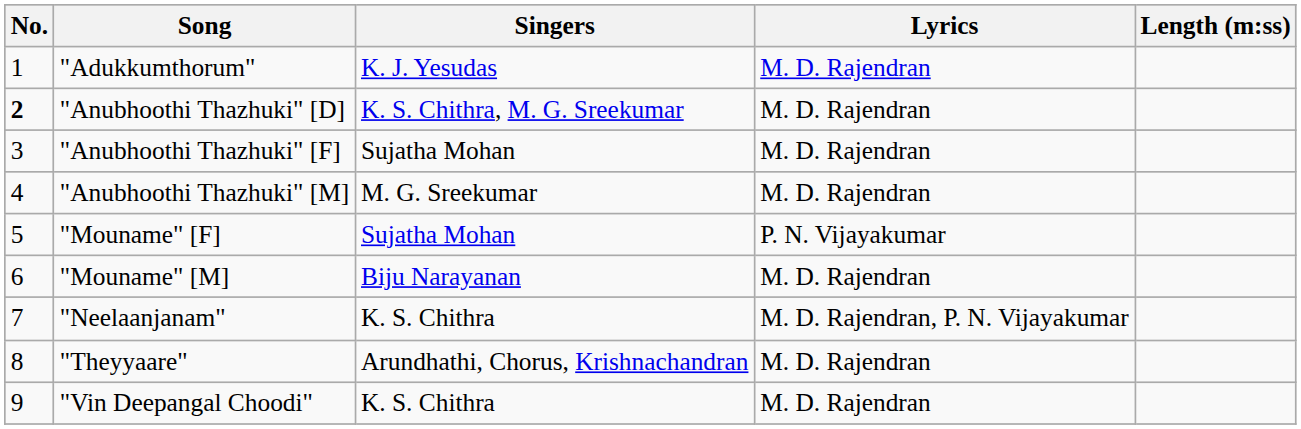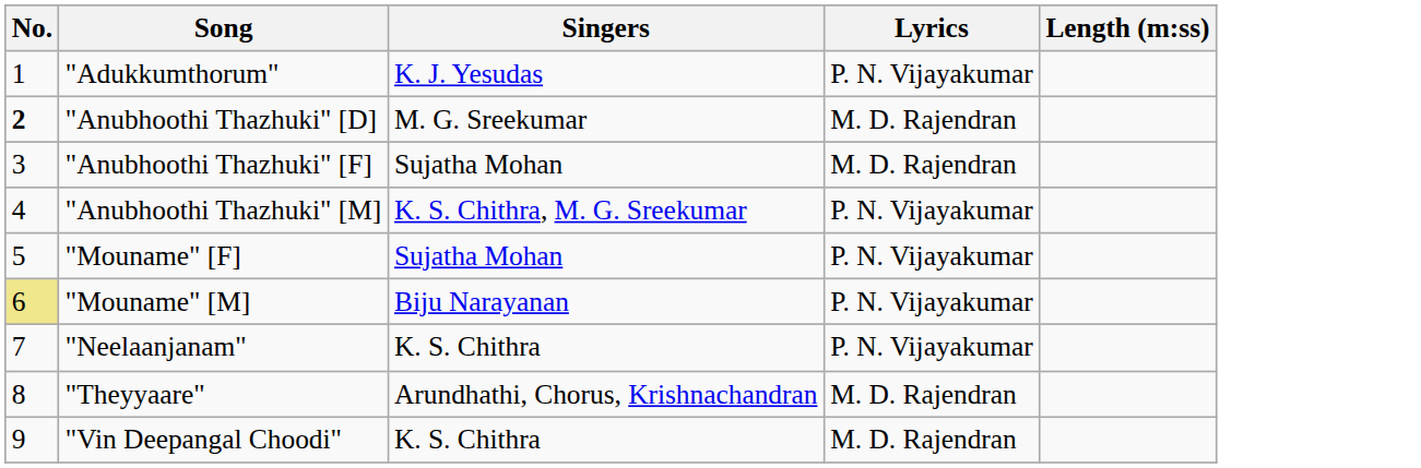"Adukkumthorum" | Lyrics: M. D. Rajendran -> P. N. Vijayakumar
"Anubhoothi Thazhuki" [D] | Singers: K. S. Chithra, M. G. Sreekumar -> M. G. Sreekumar
"Anubhoothi Thazhuki" [M] | Singers: M. G. Sreekumar -> K. S. Chithra, M. G. Sreekumar
"Anubhoothi Thazhuki" [M] | Lyrics: M. D. Rajendran -> P. N. Vijayakumar
"Mouname" [M] | No.: no background -> khaki background
"Mouname" [M] | Lyrics: M. D. Rajendran -> P. N. Vijayakumar
"Neelaanjanam" | Lyrics: M. D. Rajendran, P. N. Vijayakumar -> P. N. Vijayakumar
